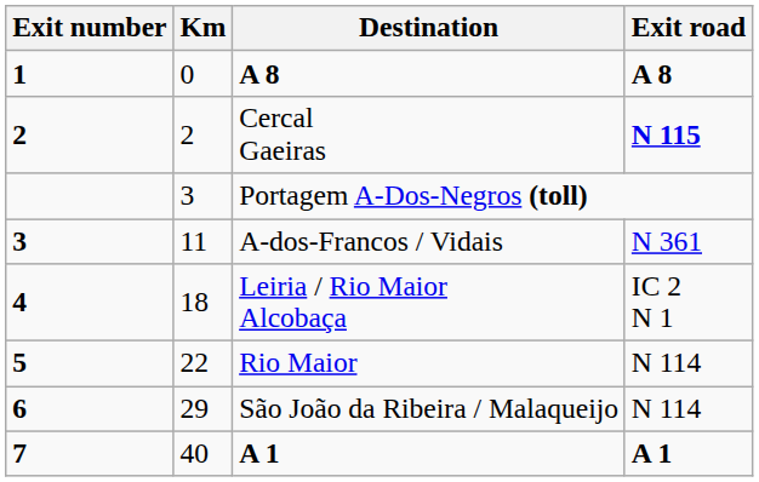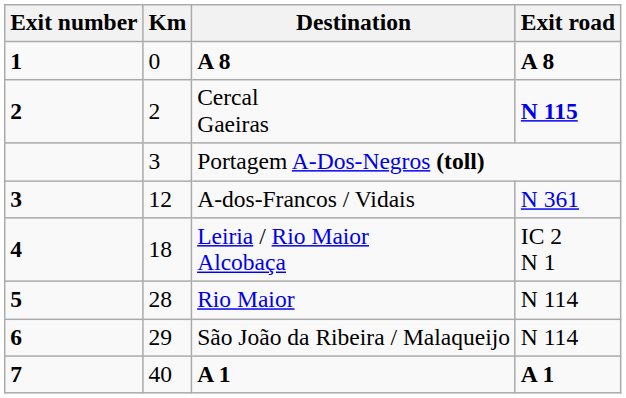A-dos-Francos / Vidais | Km: 11 -> 12
Rio Maior | Km: 22 -> 28
